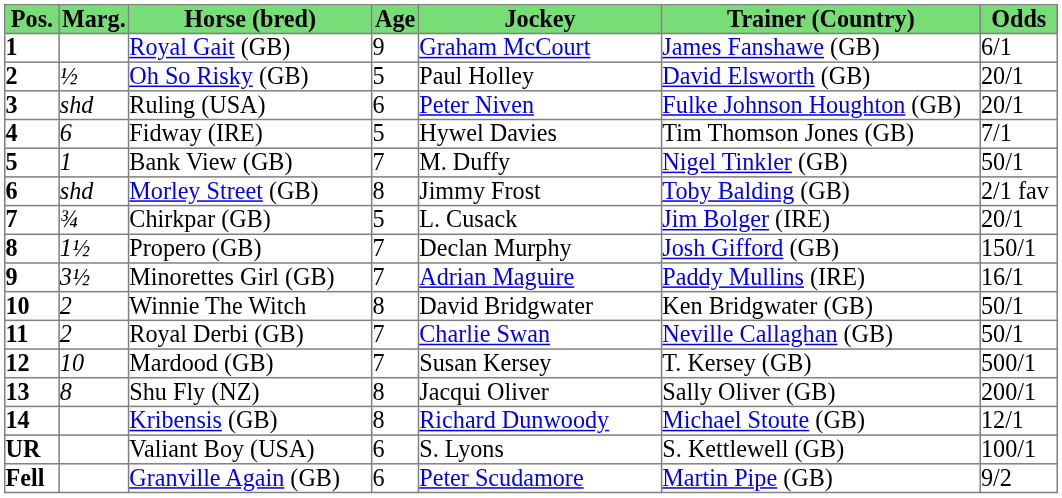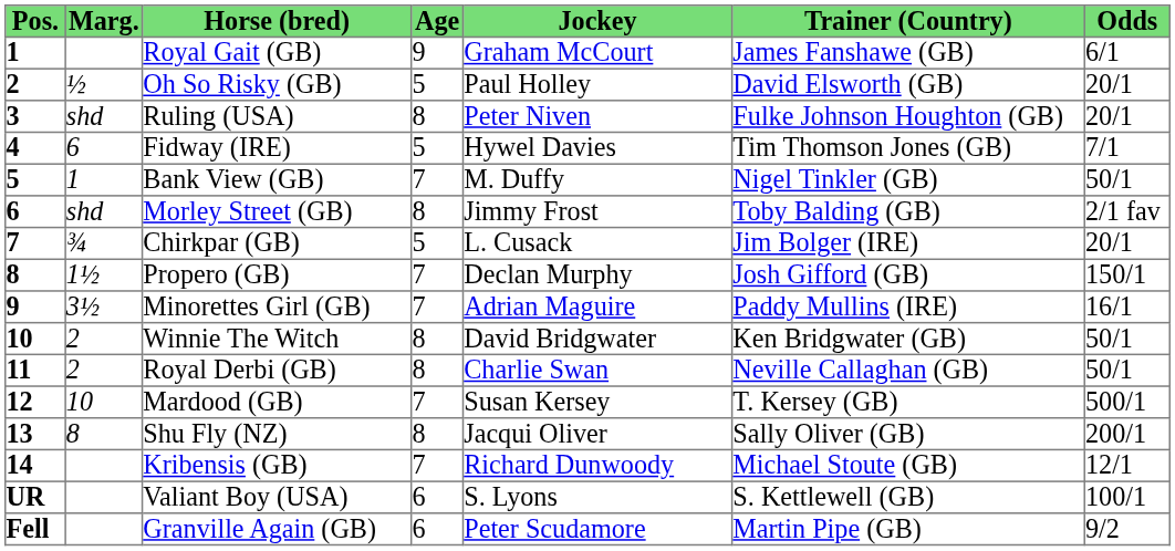Ruling (USA) | Age: 6 -> 8
Royal Derbi (GB) | Age: 7 -> 8
Kribensis (GB) | Age: 8 -> 7
